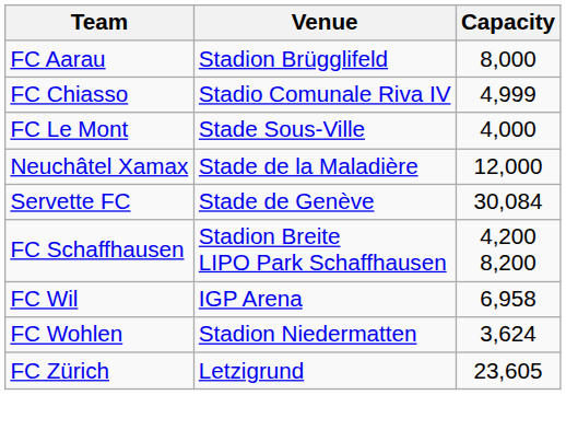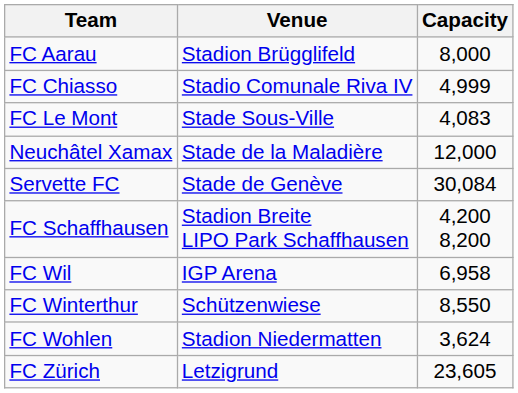FC Le Mont | Capacity: 4,000 -> 4,083
+ row: FC Winterthur | Schützenwiese | 8,550
